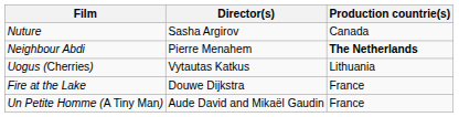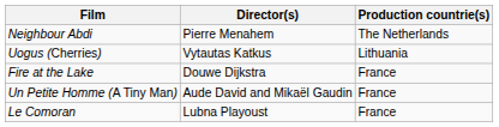- row: Nuture | Sasha Argirov | Canada
Neighbour Abdi | Production countrie(s): bold -> normal
+ row: Le Comoran | Lubna Playoust | France
